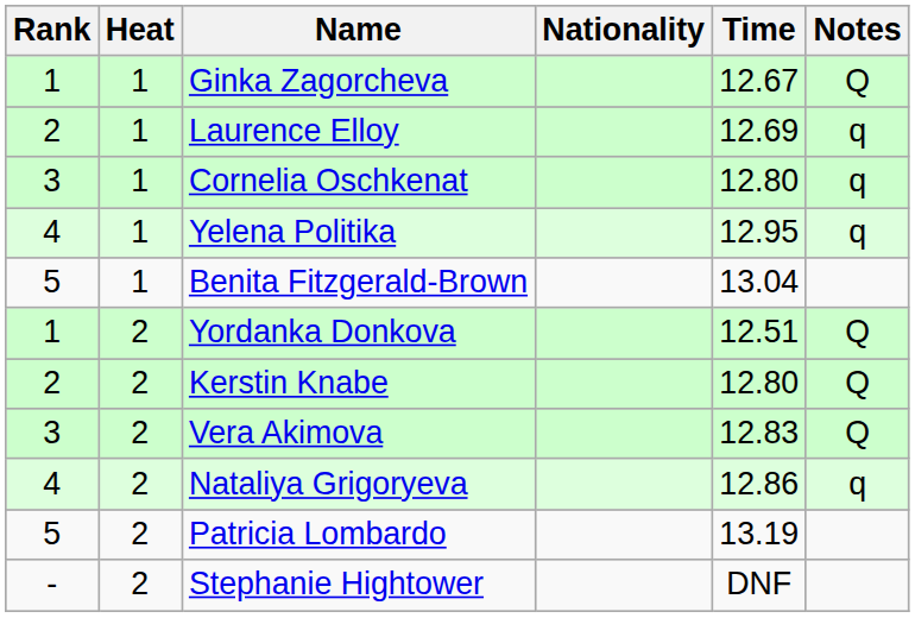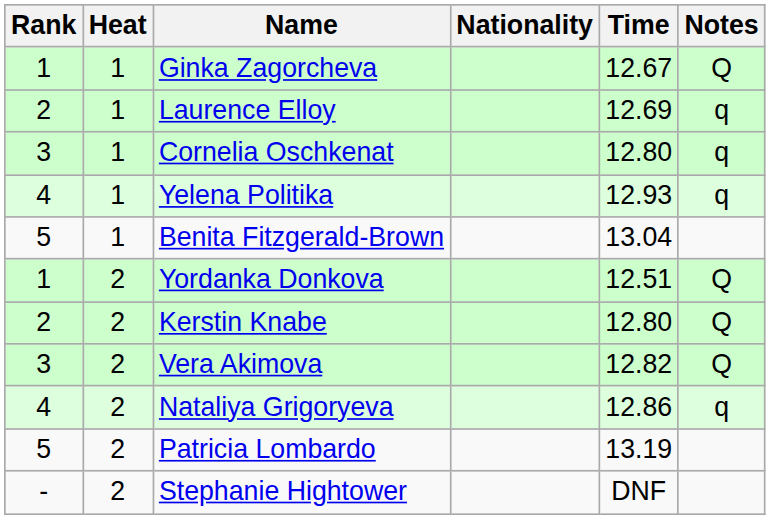Yelena Politika | Time: 12.95 -> 12.93
Vera Akimova | Time: 12.83 -> 12.82
